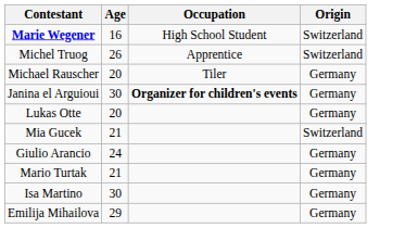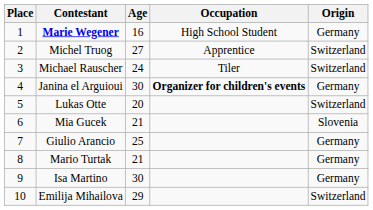+ column: Place | 1 | 2 | 3 | 4 | 5 | 6 | 7 | 8 | 9 | 10
Marie Wegener | Origin: Switzerland -> Germany
Michel Truog | Age: 26 -> 27
Michael Rauscher | Age: 20 -> 24
Michael Rauscher | Origin: Germany -> Switzerland
Lukas Otte | Origin: Germany -> Switzerland
Mia Gucek | Origin: Switzerland -> Slovenia
Giulio Arancio | Age: 24 -> 25
Emilija Mihailova | Origin: Germany -> Switzerland
